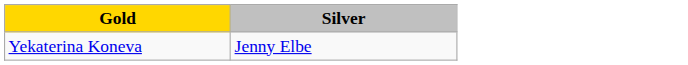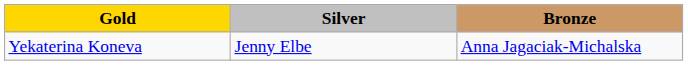+ column: Bronze | Anna Jagaciak-Michalska
